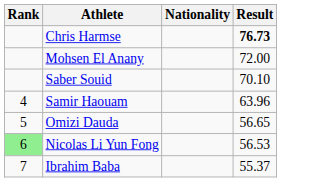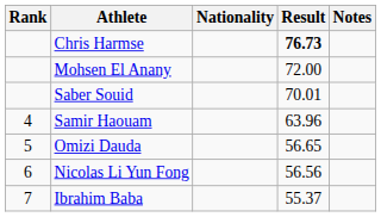+ column: Notes
Saber Souid | Result: 70.10 -> 70.01
Nicolas Li Yun Fong | Rank: lightgreen background -> no background
Nicolas Li Yun Fong | Result: 56.53 -> 56.56
